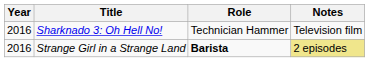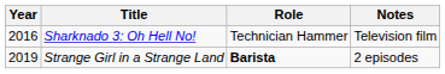Strange Girl in a Strange Land | Year: 2016 -> 2019
Strange Girl in a Strange Land | Notes: khaki background -> no background
